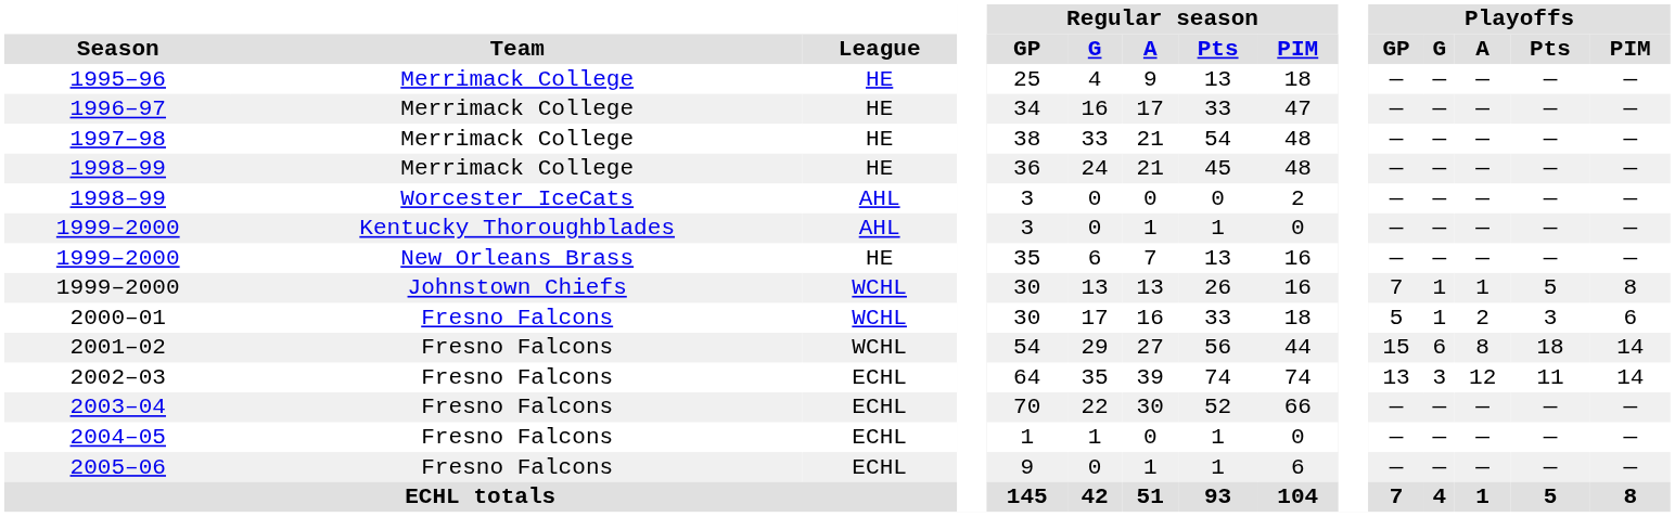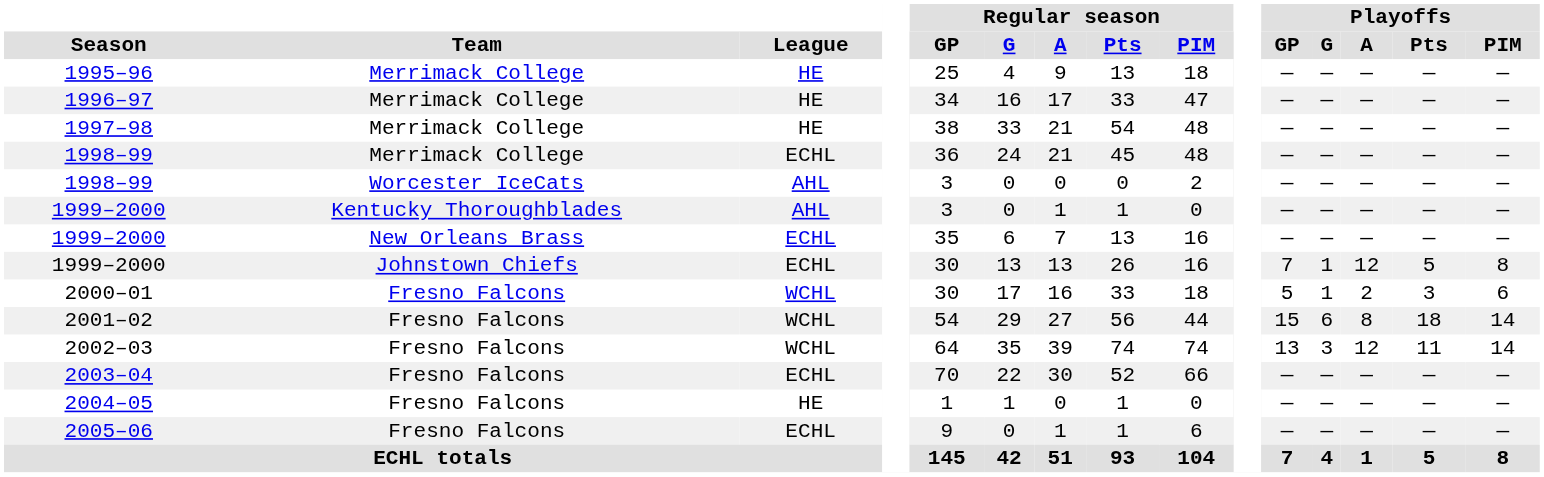1998–99 / Merrimack College | League: HE -> ECHL
1999–2000 / New Orleans Brass | League: HE -> ECHL
1999–2000 / Johnstown Chiefs | League: WCHL -> ECHL
1999–2000 / Johnstown Chiefs | Playoffs / A: 1 -> 12
2002–03 | League: ECHL -> WCHL
2004–05 | League: ECHL -> HE
